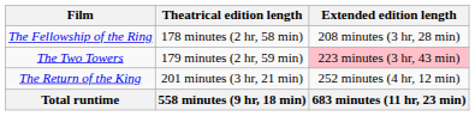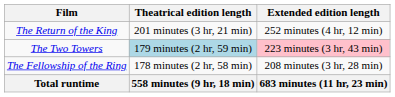rows swapped: The Fellowship of the Ring <-> The Return of the King
The Two Towers | Theatrical edition length: no background -> lightblue background
